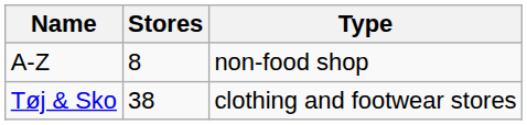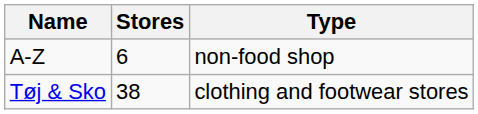A-Z | Stores: 8 -> 6
